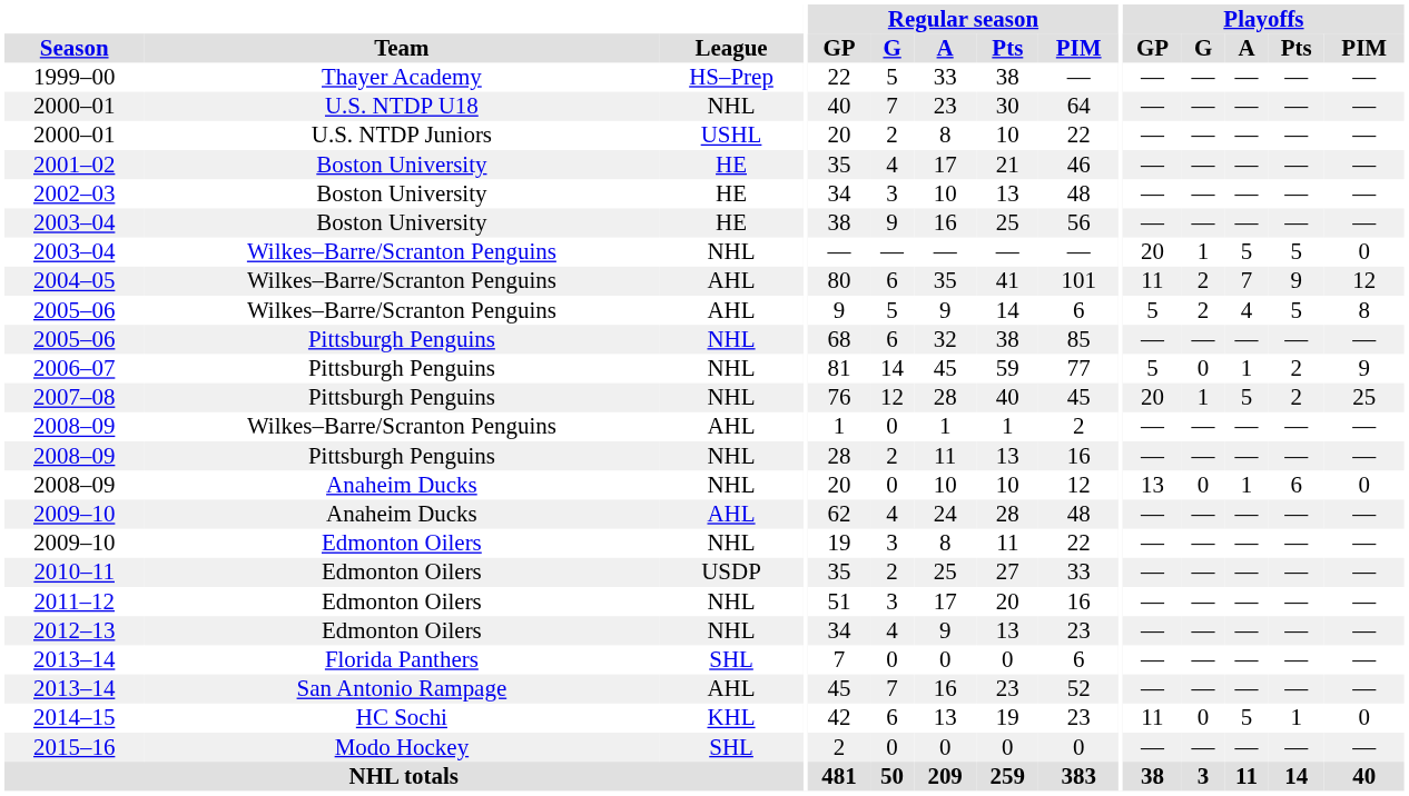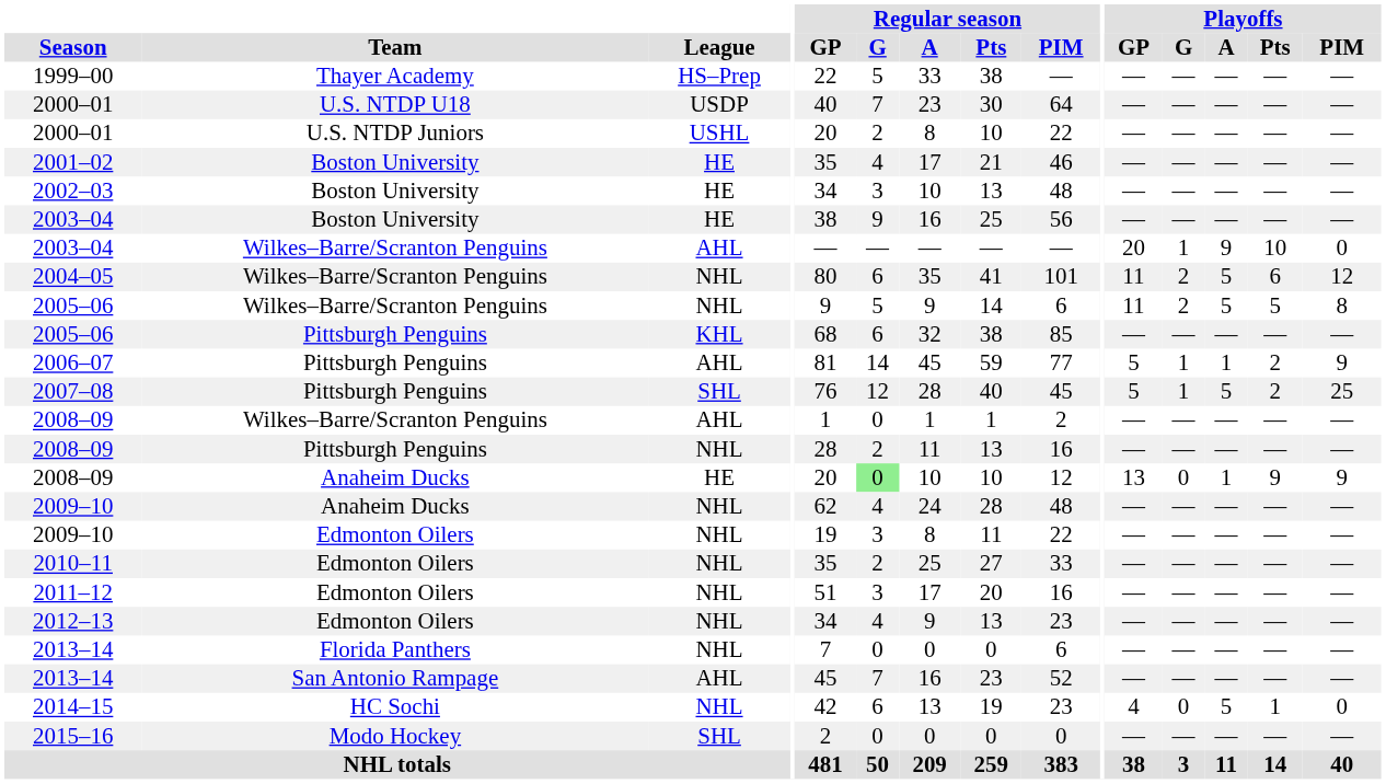2000–01 / U.S. NTDP U18 | League: NHL -> USDP
2003–04 / Wilkes–Barre/Scranton Penguins | League: NHL -> AHL
2003–04 / Wilkes–Barre/Scranton Penguins | Playoffs / A: 5 -> 9
2003–04 / Wilkes–Barre/Scranton Penguins | Playoffs / Pts: 5 -> 10
2004–05 | League: AHL -> NHL
2004–05 | Playoffs / A: 7 -> 5
2004–05 | Playoffs / Pts: 9 -> 6
2005–06 / Wilkes–Barre/Scranton Penguins | League: AHL -> NHL
2005–06 / Wilkes–Barre/Scranton Penguins | Playoffs / GP: 5 -> 11
2005–06 / Wilkes–Barre/Scranton Penguins | Playoffs / A: 4 -> 5
2005–06 / Pittsburgh Penguins | League: NHL -> KHL
2006–07 | League: NHL -> AHL
2006–07 | Playoffs / G: 0 -> 1
2007–08 | League: NHL -> SHL
2007–08 | Playoffs / GP: 20 -> 5
2008–09 / Anaheim Ducks | League: NHL -> HE
2008–09 / Anaheim Ducks | Regular season / G: no background -> lightgreen background
2008–09 / Anaheim Ducks | Playoffs / Pts: 6 -> 9
2008–09 / Anaheim Ducks | Playoffs / PIM: 0 -> 9
2009–10 / Anaheim Ducks | League: AHL -> NHL
2010–11 | League: USDP -> NHL
2013–14 / Florida Panthers | League: SHL -> NHL
2014–15 | League: KHL -> NHL
2014–15 | Playoffs / GP: 11 -> 4
